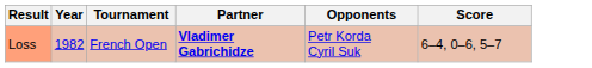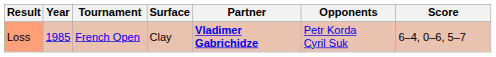+ column: Surface | Clay
Loss | Year: 1982 -> 1985
